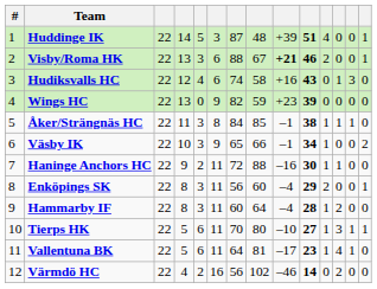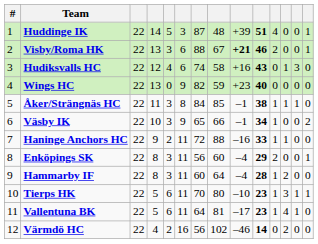Wings HC | column 10: 39 -> 40
Haninge Anchors HC | column 10: 30 -> 33
Tierps HK | column 10: 27 -> 23
